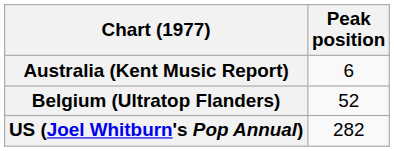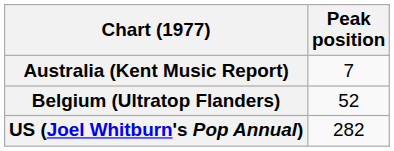Australia (Kent Music Report) | Peak position: 6 -> 7
